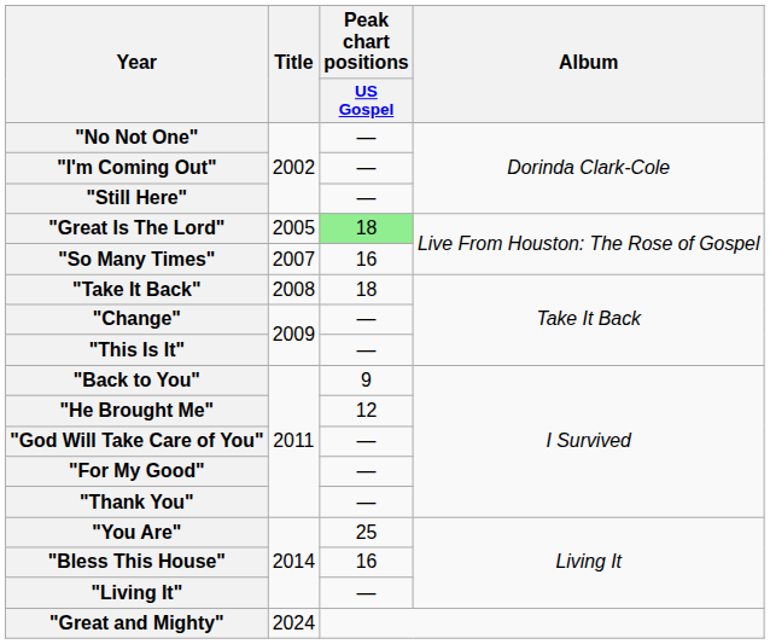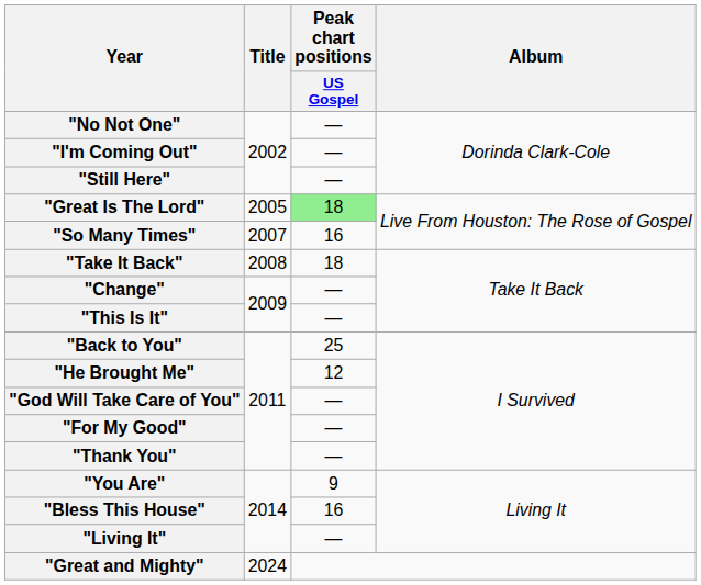"Back to You" | Peak chart positions / US Gospel: 9 -> 25
"You Are" | Peak chart positions / US Gospel: 25 -> 9
